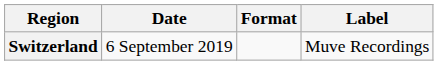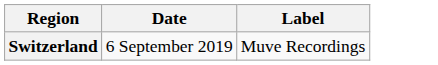- column: Format
